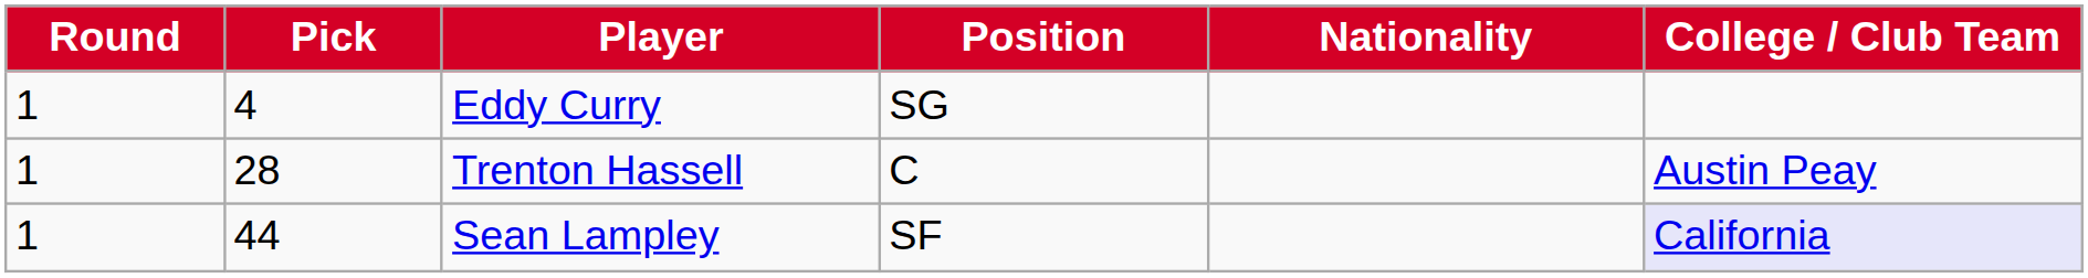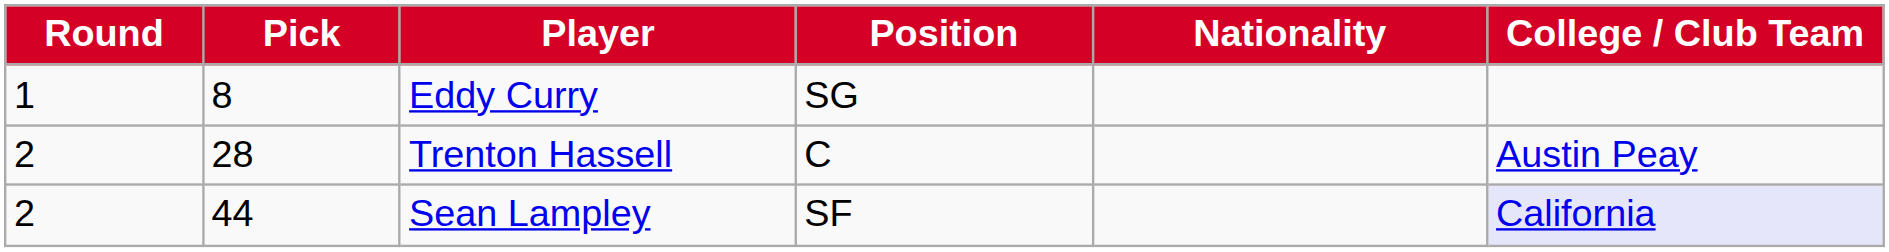Eddy Curry | Pick: 4 -> 8
Trenton Hassell | Round: 1 -> 2
Sean Lampley | Round: 1 -> 2
